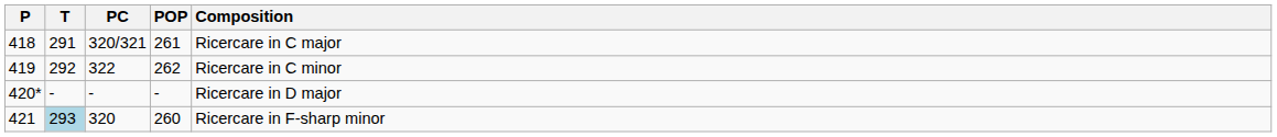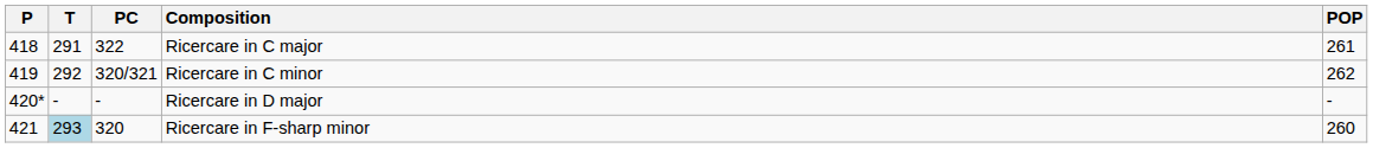columns swapped: POP <-> Composition
418 | PC: 320/321 -> 322
419 | PC: 322 -> 320/321
